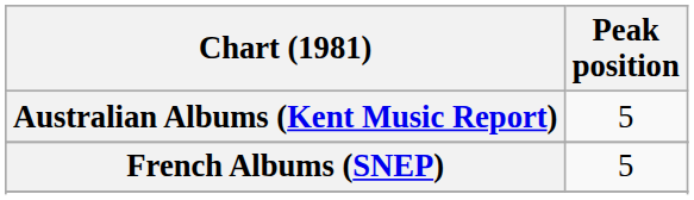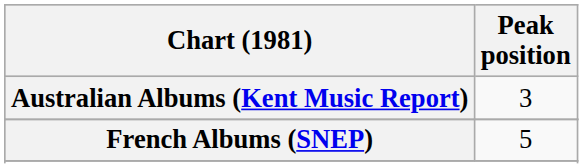Australian Albums (Kent Music Report) | Peak position: 5 -> 3
